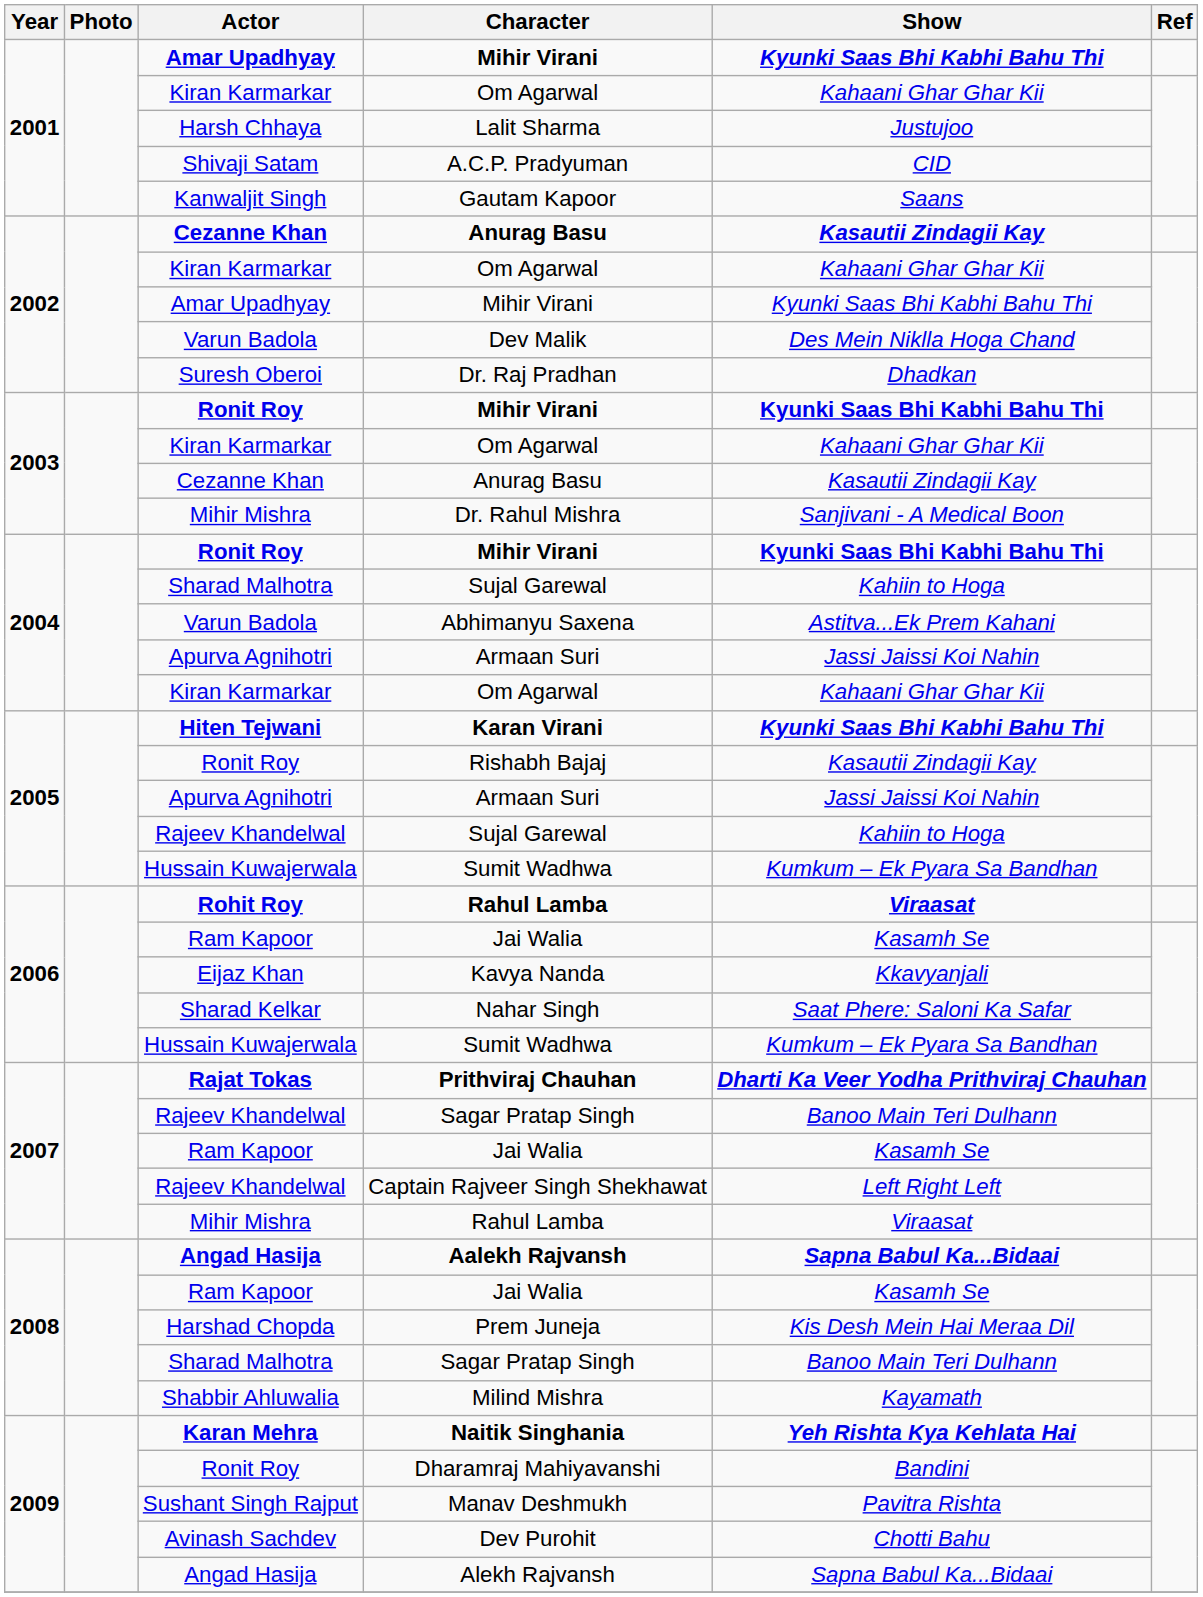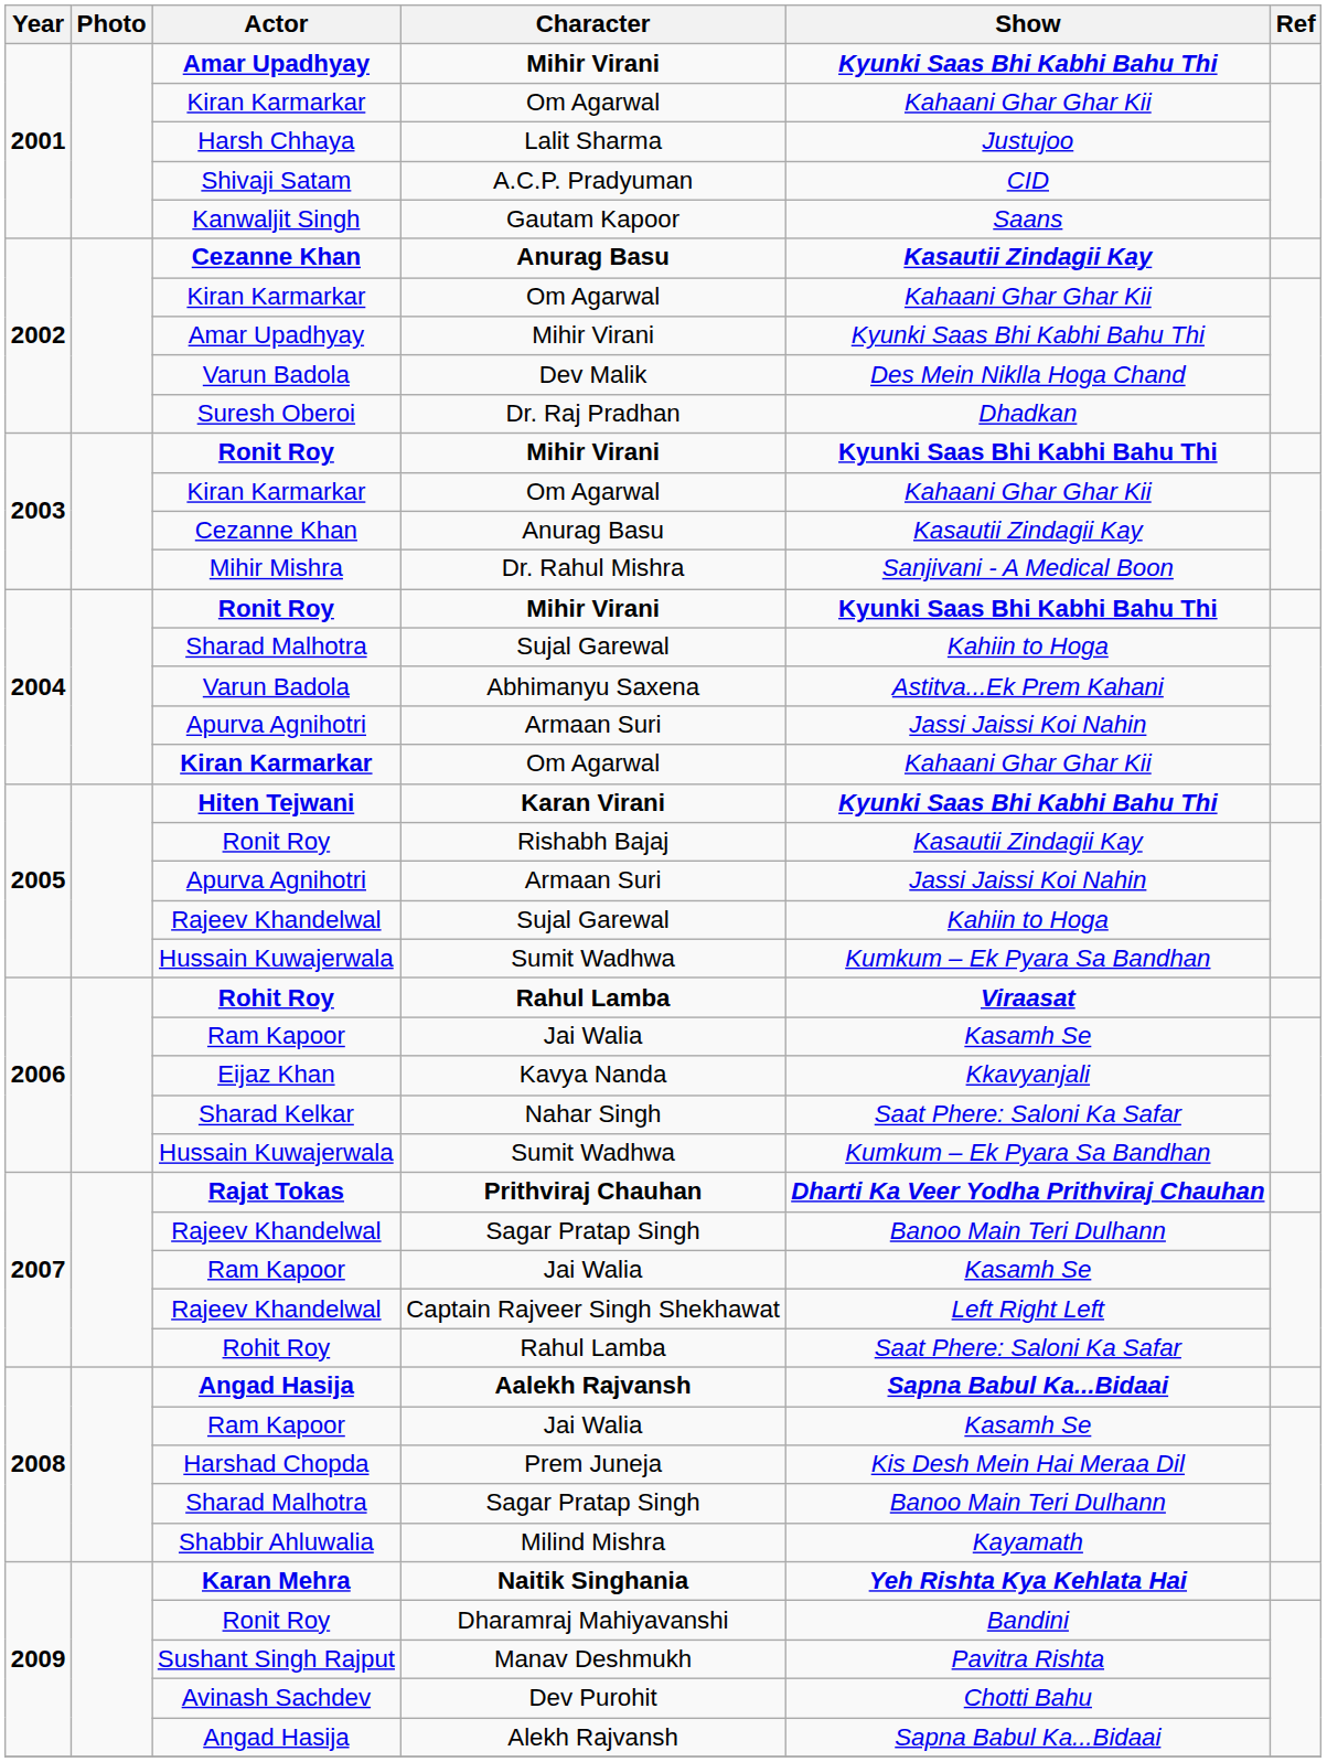2004 / Om Agarwal | Actor: normal -> bold
2007 / Rahul Lamba | Actor: Mihir Mishra -> Rohit Roy
2007 / Rahul Lamba | Show: Viraasat -> Saat Phere: Saloni Ka Safar
